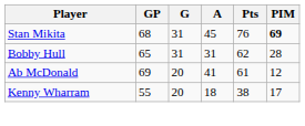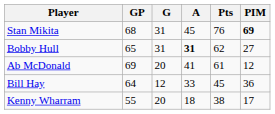Bobby Hull | A: normal -> bold
Bobby Hull | PIM: 28 -> 27
+ row: Bill Hay | 64 | 12 | 33 | 45 | 36
